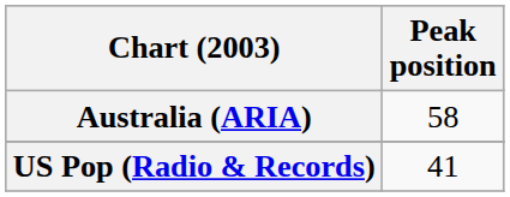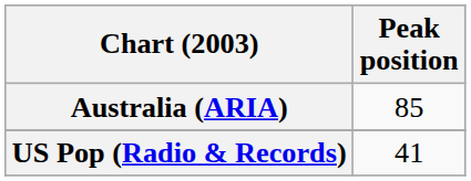Australia (ARIA) | Peak position: 58 -> 85
